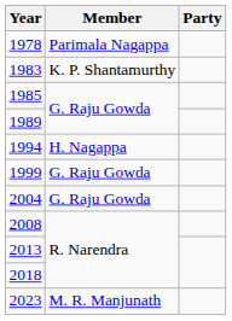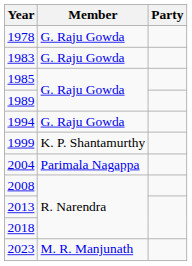1978 | Member: Parimala Nagappa -> G. Raju Gowda
1983 | Member: K. P. Shantamurthy -> G. Raju Gowda
1994 | Member: H. Nagappa -> G. Raju Gowda
1999 | Member: G. Raju Gowda -> K. P. Shantamurthy
2004 | Member: G. Raju Gowda -> Parimala Nagappa
